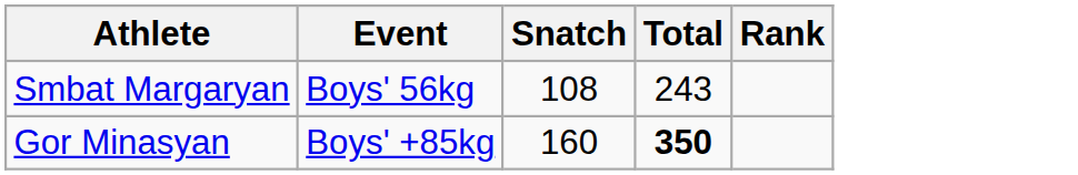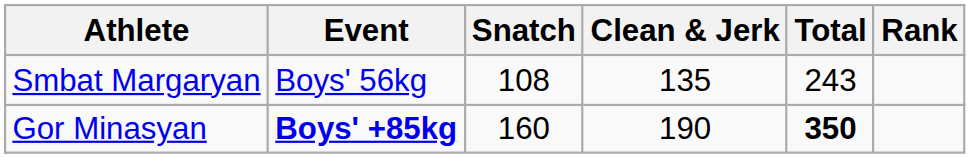+ column: Clean & Jerk | 135 | 190
Gor Minasyan | Event: normal -> bold
